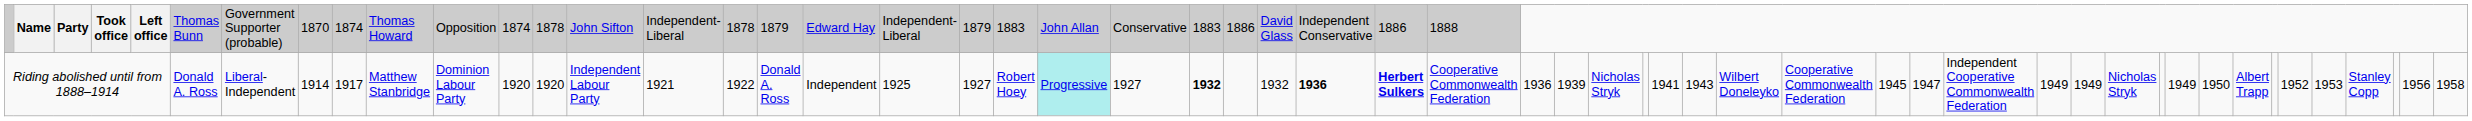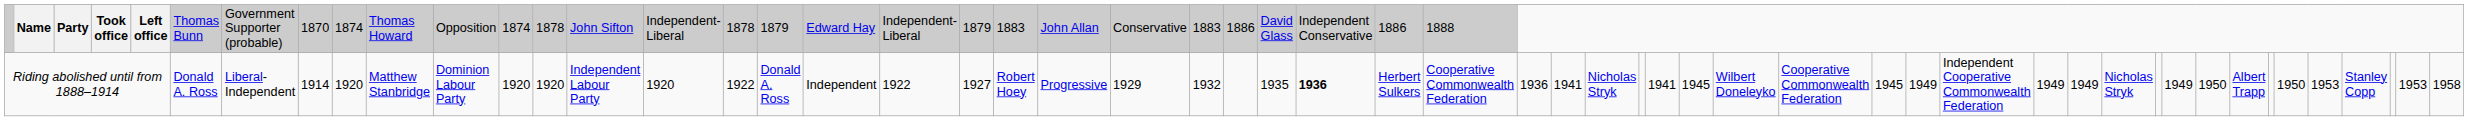Riding abolished until from 1888–1914 | column 9: 1917 -> 1920
Riding abolished until from 1888–1914 | column 15: 1921 -> 1920
Riding abolished until from 1888–1914 | column 19: 1925 -> 1922
Riding abolished until from 1888–1914 | column 22: paleturquoise background -> no background
Riding abolished until from 1888–1914 | column 23: 1927 -> 1929
Riding abolished until from 1888–1914 | column 24: bold -> normal
Riding abolished until from 1888–1914 | column 26: 1932 -> 1935
Riding abolished until from 1888–1914 | column 28: bold -> normal
Riding abolished until from 1888–1914 | column 31: 1939 -> 1941
Riding abolished until from 1888–1914 | column 35: 1943 -> 1945
Riding abolished until from 1888–1914 | column 39: 1947 -> 1949
Riding abolished until from 1888–1914 | column 49: 1952 -> 1950
Riding abolished until from 1888–1914 | column 53: 1956 -> 1953
